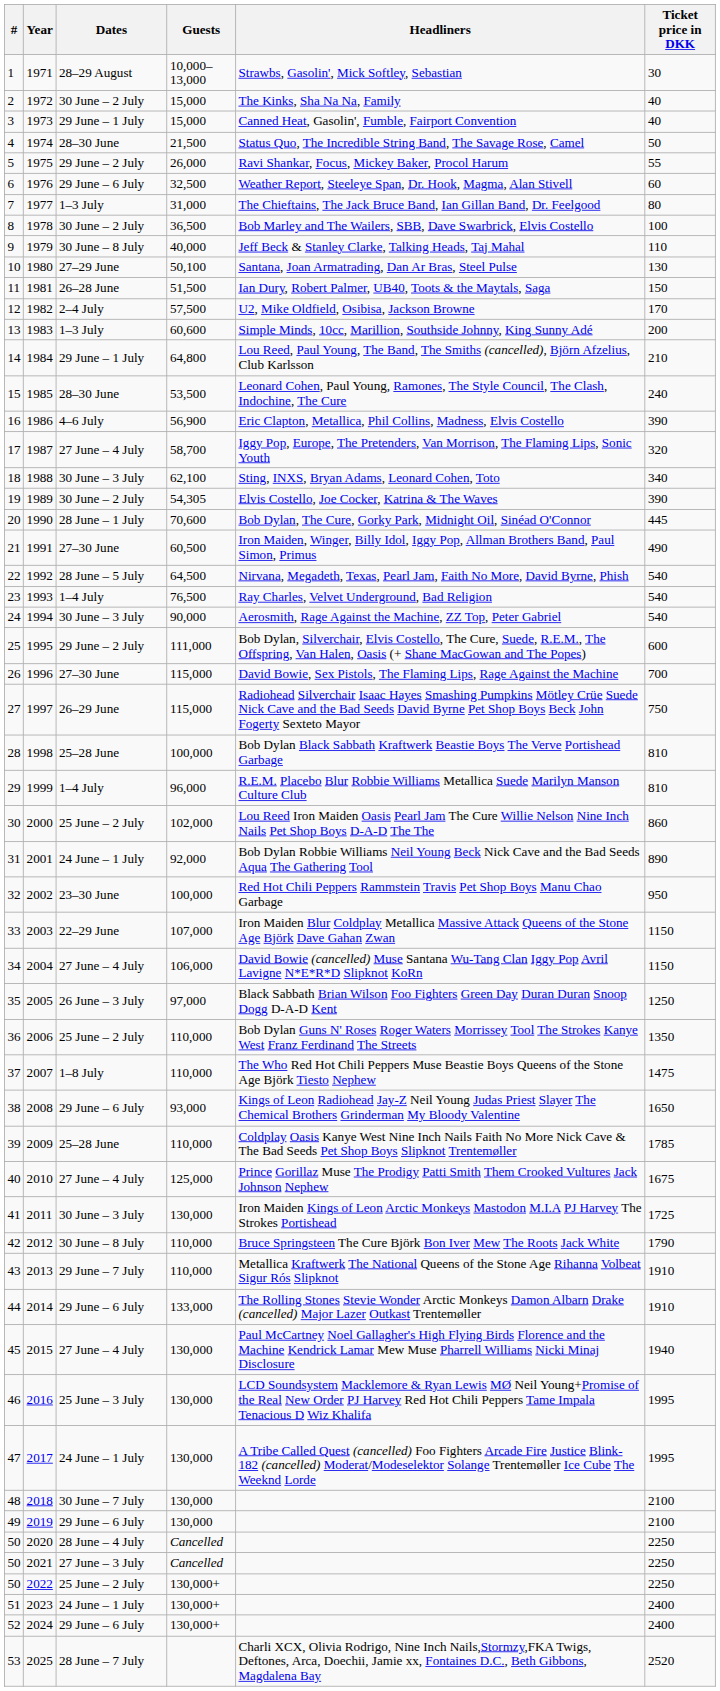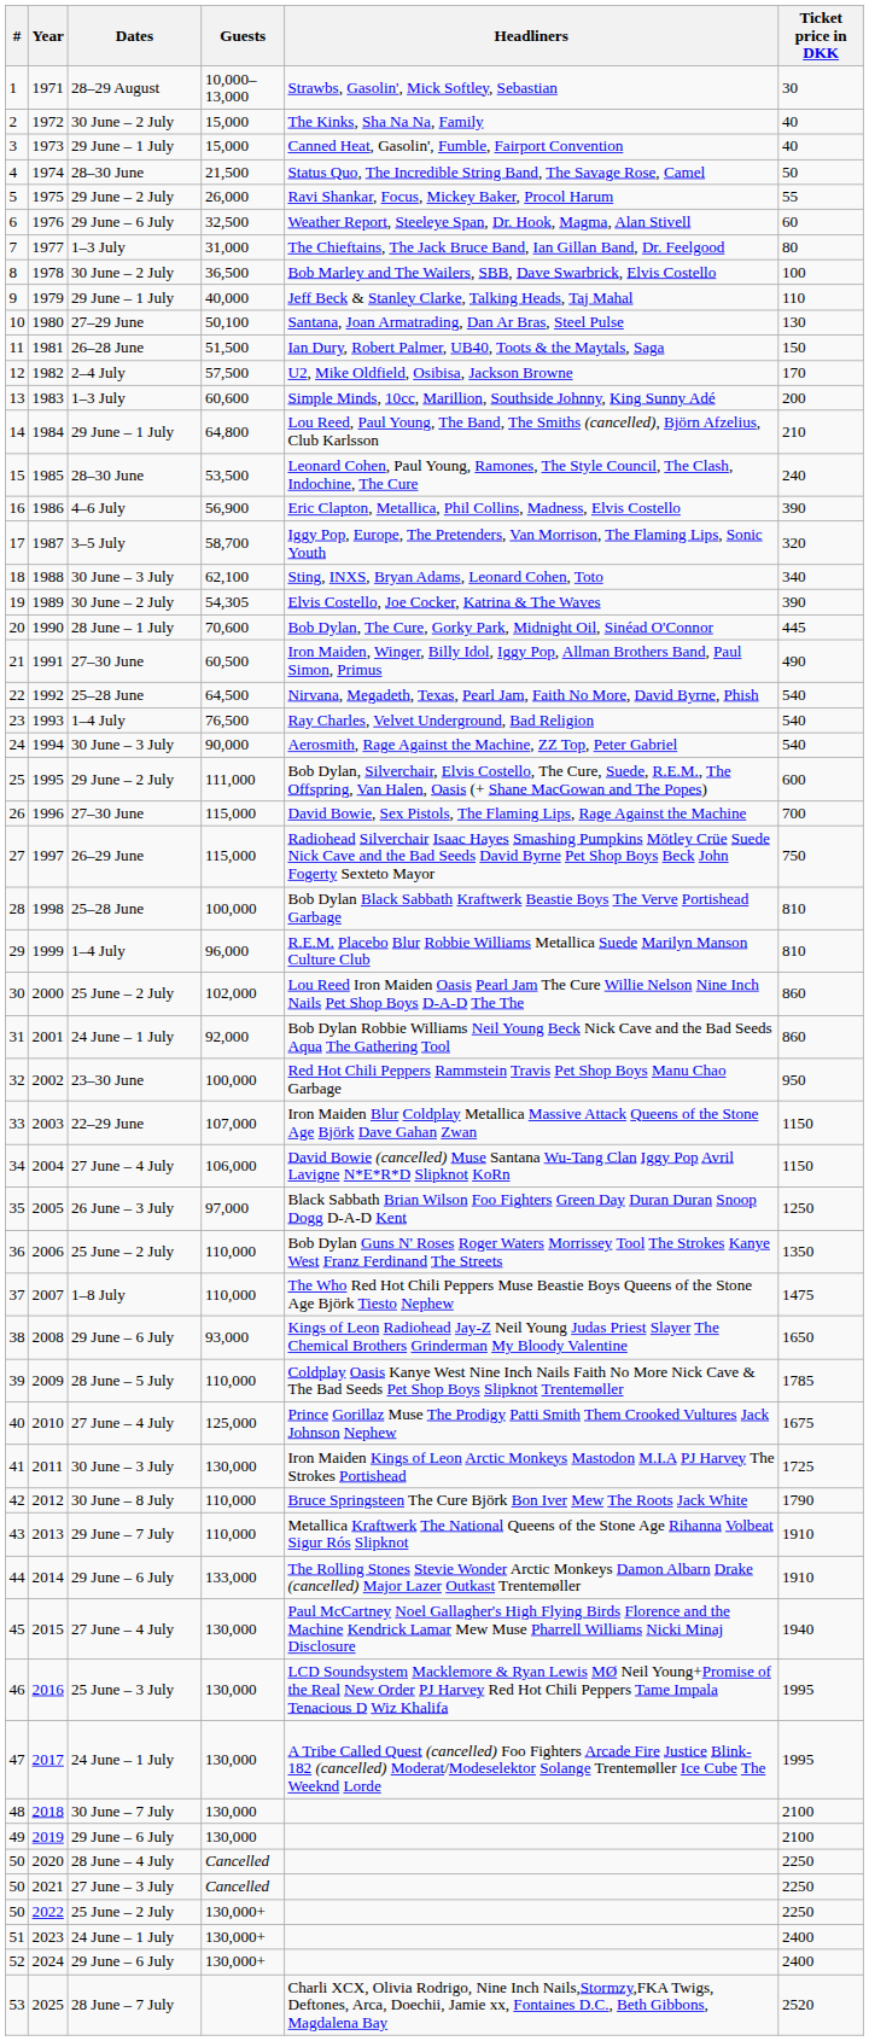1979 | Dates: 30 June – 8 July -> 29 June – 1 July
1987 | Dates: 27 June – 4 July -> 3–5 July
1992 | Dates: 28 June – 5 July -> 25–28 June
2001 | Ticket price in DKK: 890 -> 860
2009 | Dates: 25–28 June -> 28 June – 5 July
